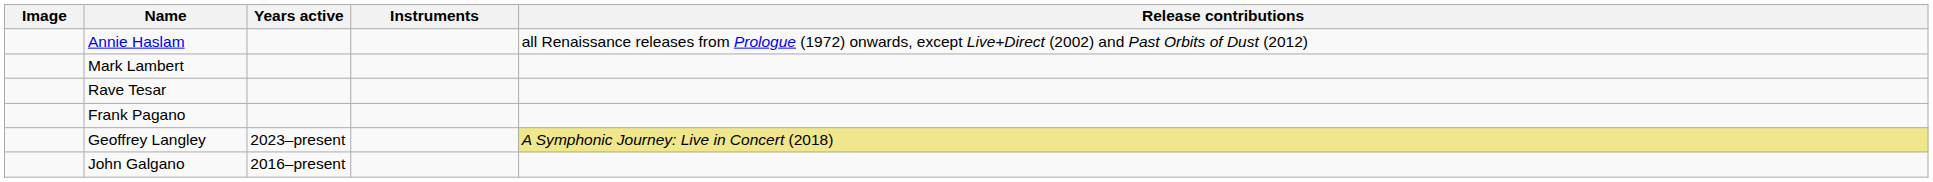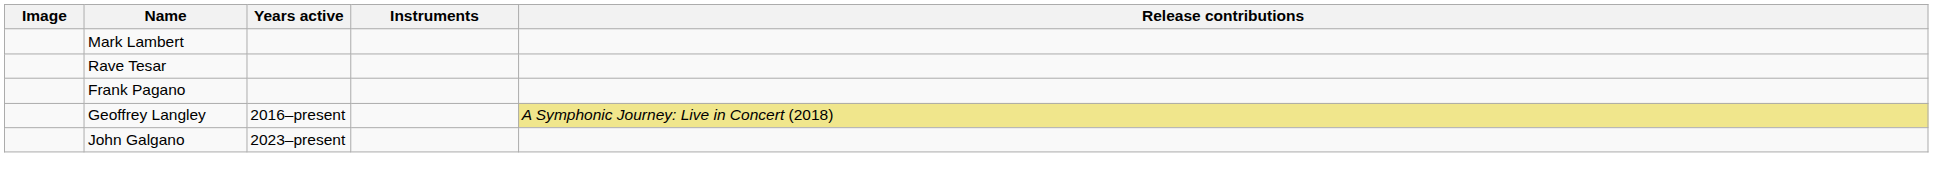- row: Annie Haslam | all Renaissance releases from Prologue (1972) onwards, except Live+Direct (2002) and Past Orbits of Dust (2012)
Geoffrey Langley | Years active: 2023–present -> 2016–present
John Galgano | Years active: 2016–present -> 2023–present
